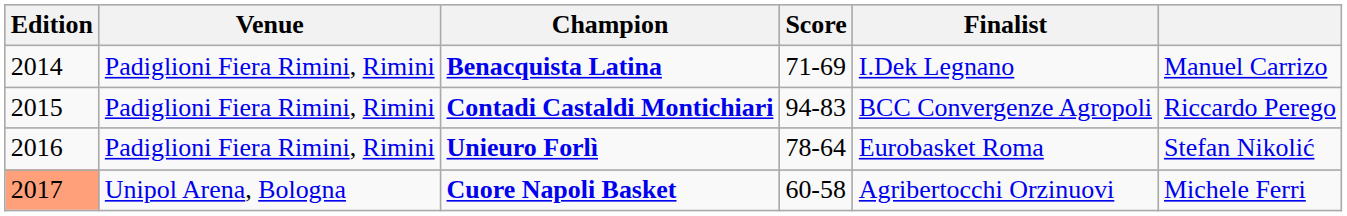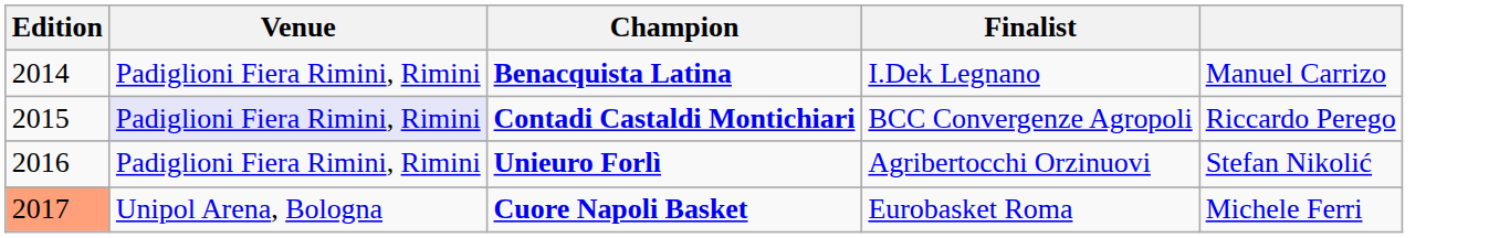- column: Score | 71-69 | 94-83 | 78-64 | 60-58
Contadi Castaldi Montichiari | Venue: no background -> lavender background
Unieuro Forlì | Finalist: Eurobasket Roma -> Agribertocchi Orzinuovi
Cuore Napoli Basket | Finalist: Agribertocchi Orzinuovi -> Eurobasket Roma
